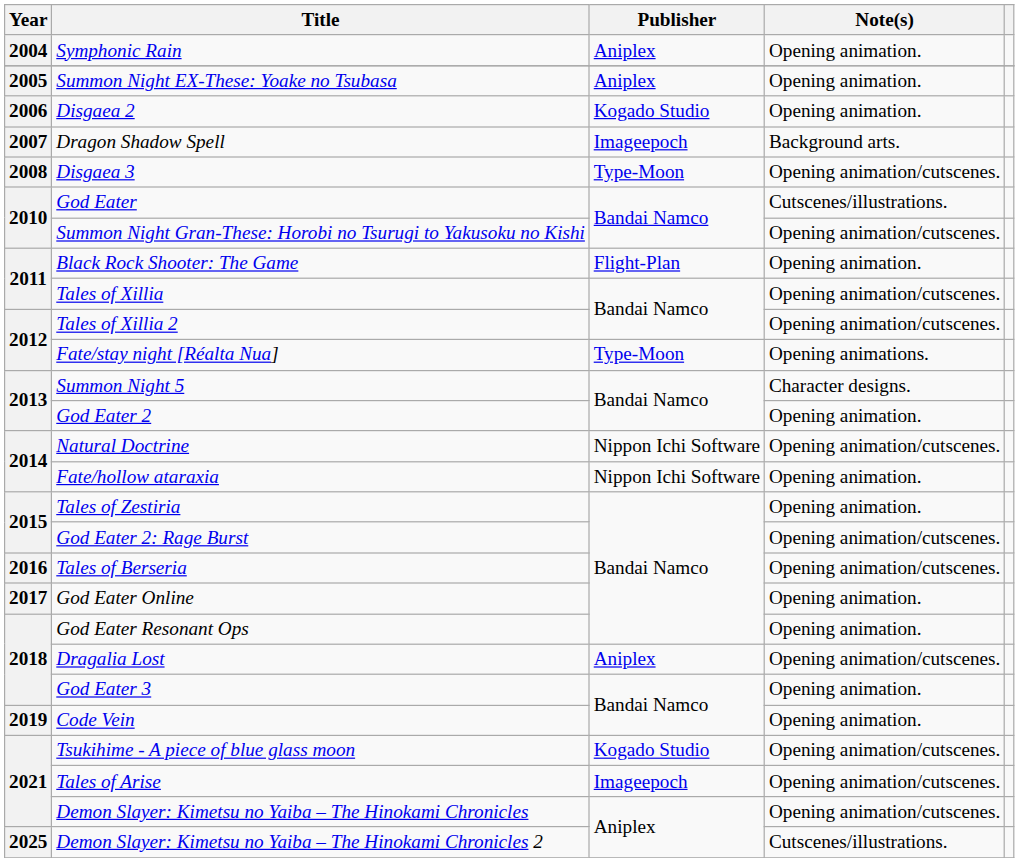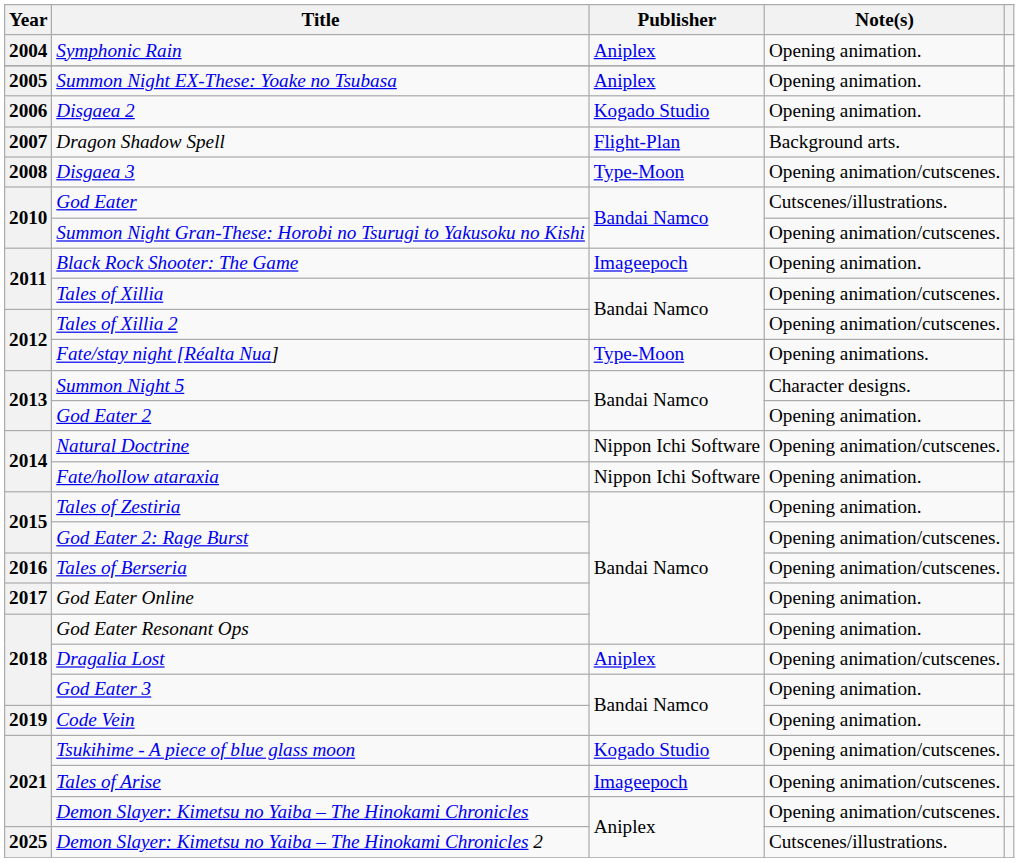Dragon Shadow Spell | Publisher: Imageepoch -> Flight-Plan
Black Rock Shooter: The Game | Publisher: Flight-Plan -> Imageepoch
